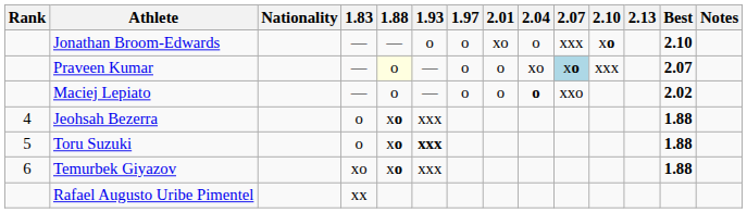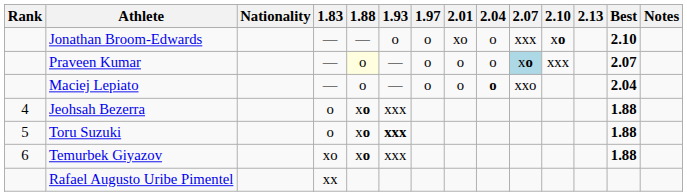Praveen Kumar | 2.04: xo -> o
Maciej Lepiato | Best: 2.02 -> 2.04
